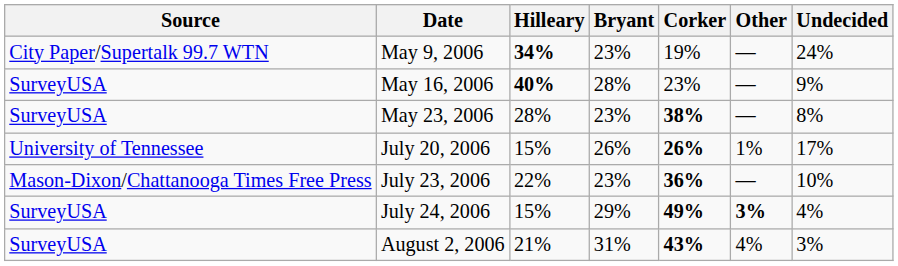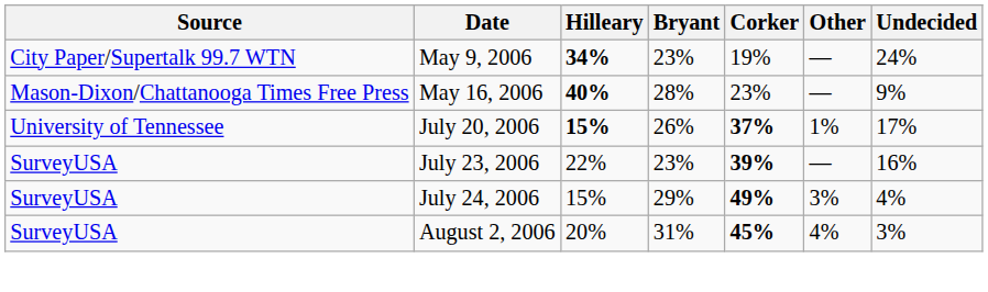May 16, 2006 | Source: SurveyUSA -> Mason-Dixon/Chattanooga Times Free Press
- row: SurveyUSA | May 23, 2006 | 28% | 23% | 38% | — | 8%
July 20, 2006 | Hilleary: normal -> bold
July 20, 2006 | Corker: 26% -> 37%
July 23, 2006 | Source: Mason-Dixon/Chattanooga Times Free Press -> SurveyUSA
July 23, 2006 | Corker: 36% -> 39%
July 23, 2006 | Undecided: 10% -> 16%
July 24, 2006 | Other: bold -> normal
August 2, 2006 | Hilleary: 21% -> 20%
August 2, 2006 | Corker: 43% -> 45%
